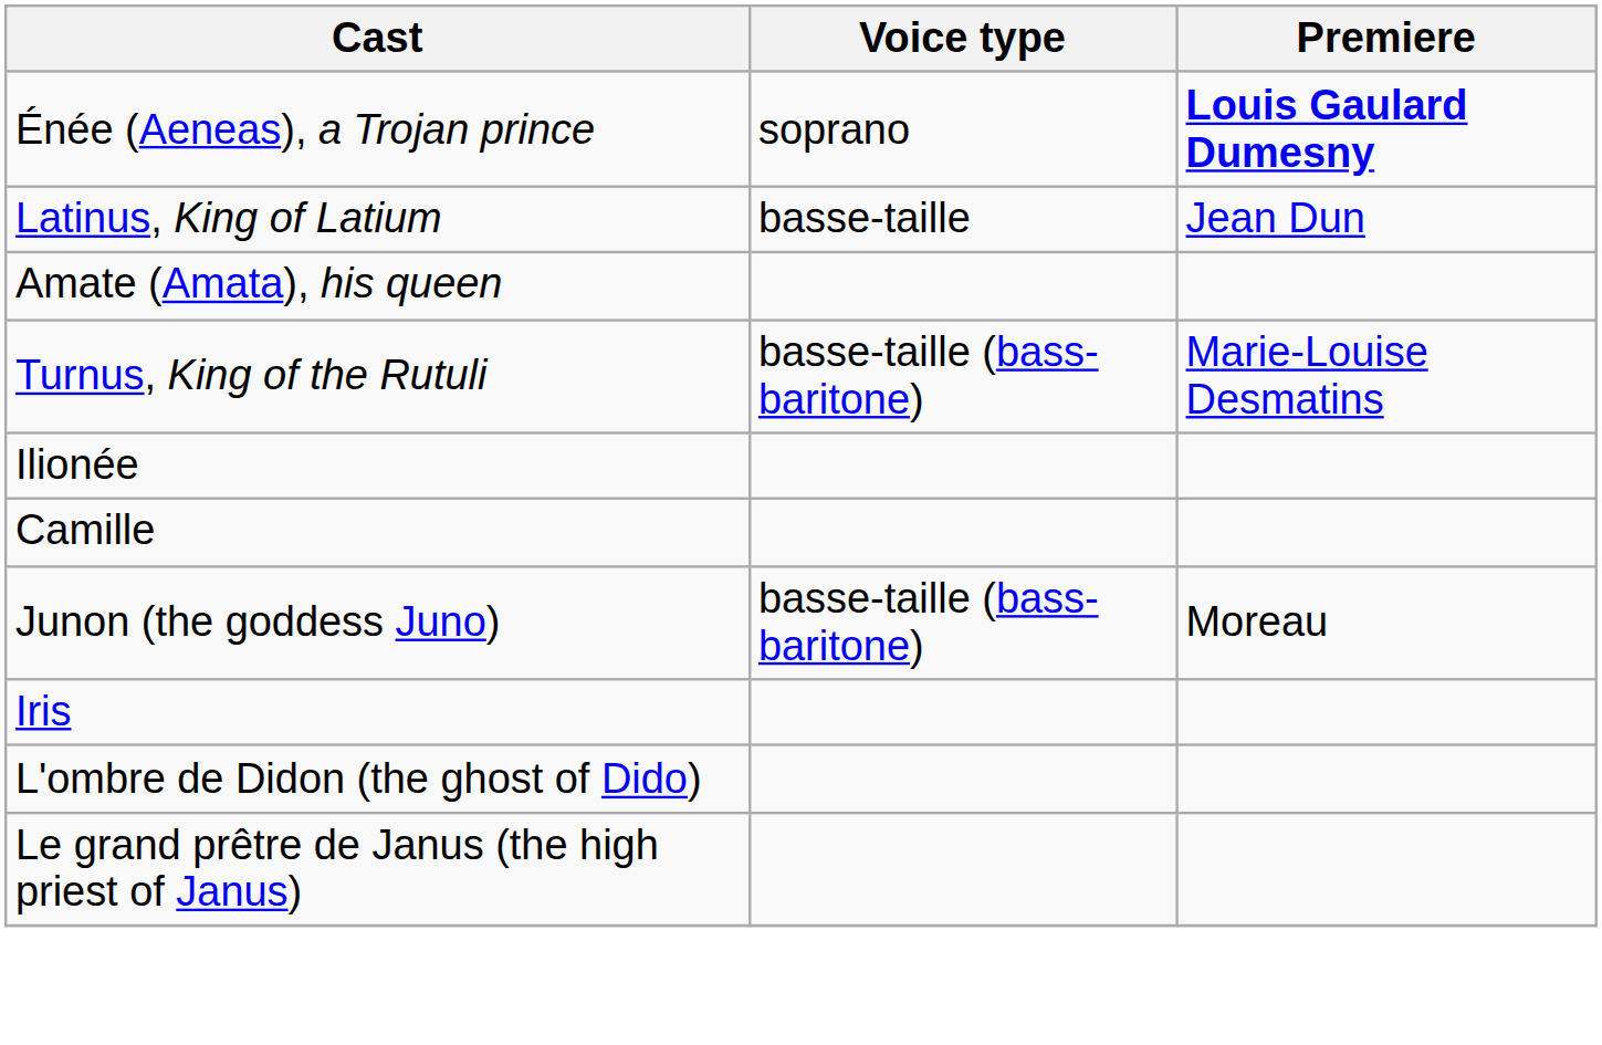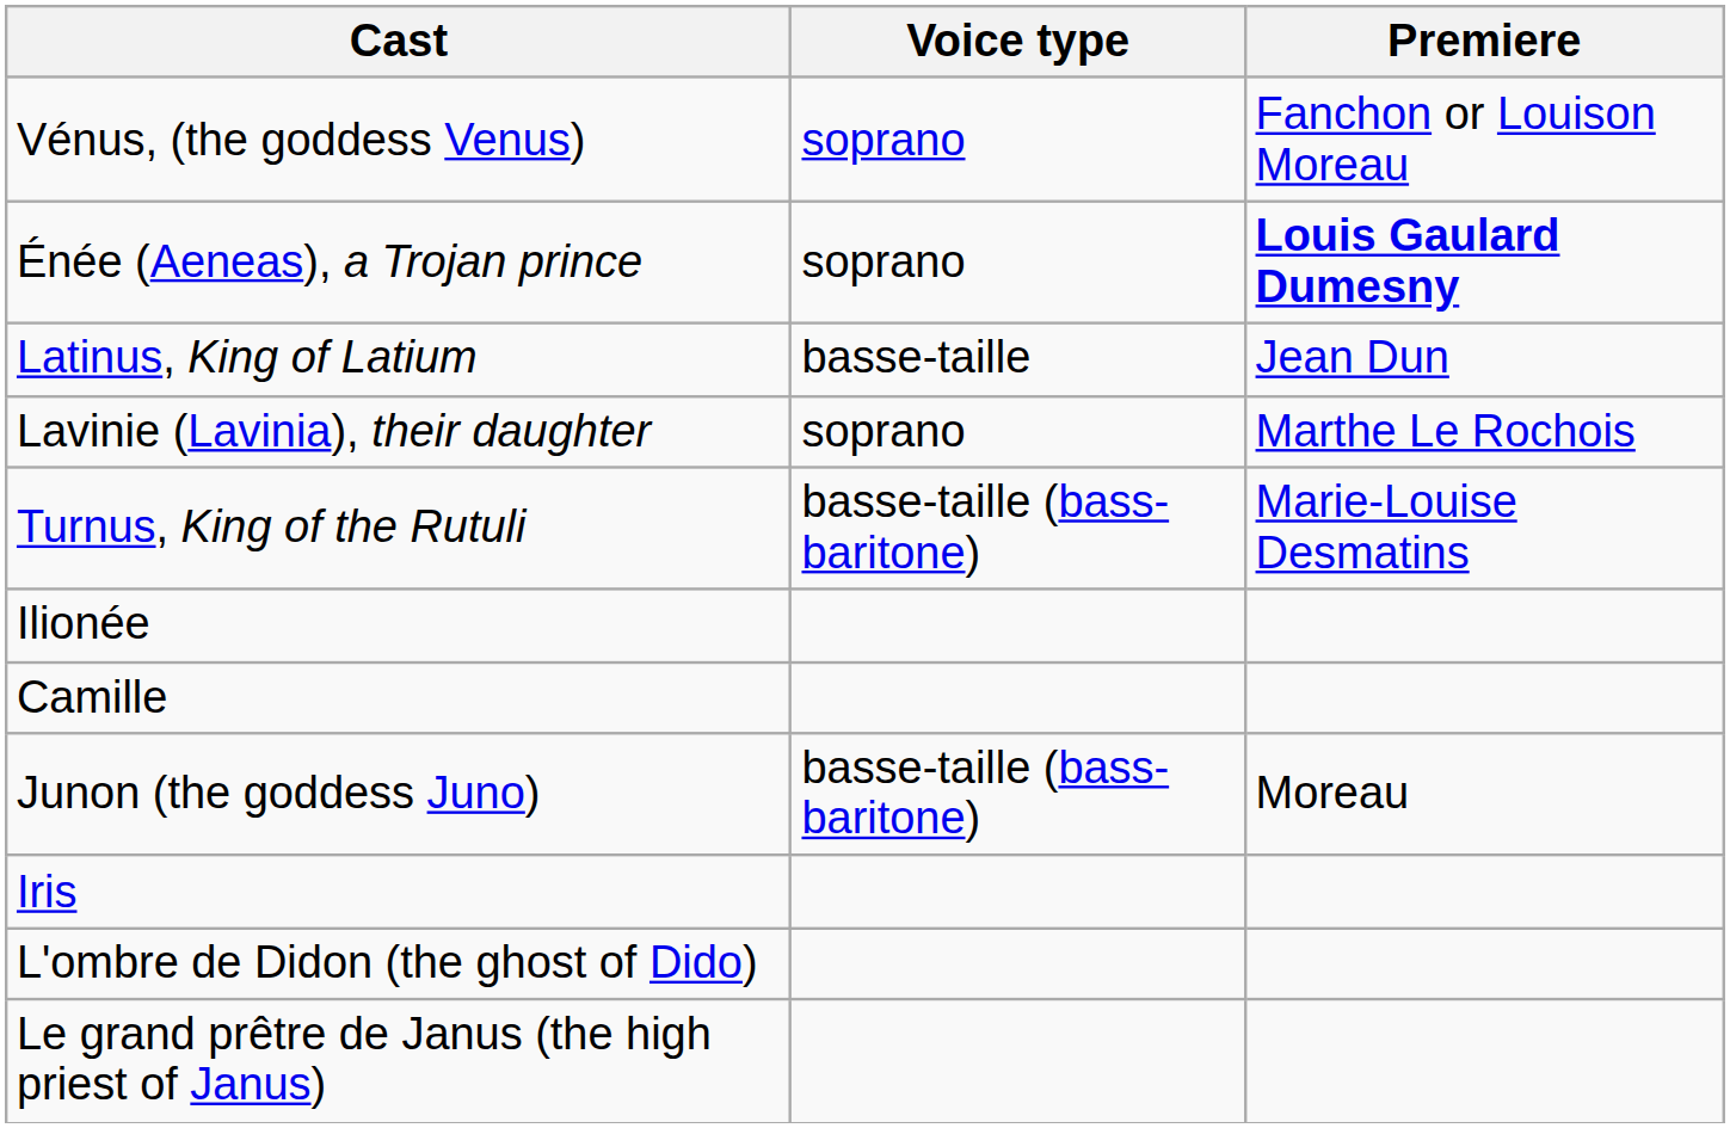+ row: Vénus, (the goddess Venus) | soprano | Fanchon or Louison Moreau
- row: Amate (Amata), his queen
+ row: Lavinie (Lavinia), their daughter | soprano | Marthe Le Rochois
